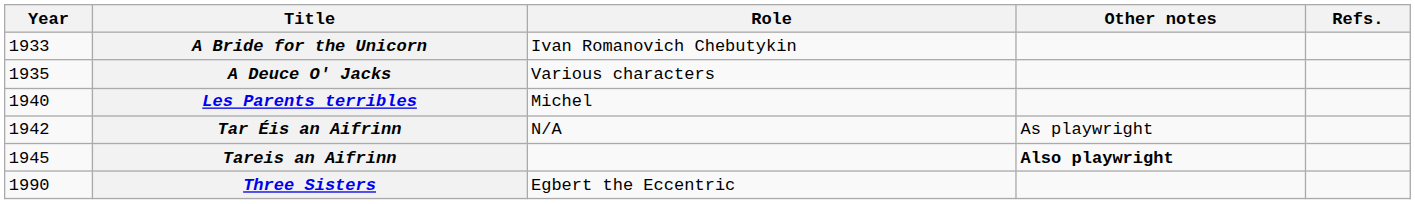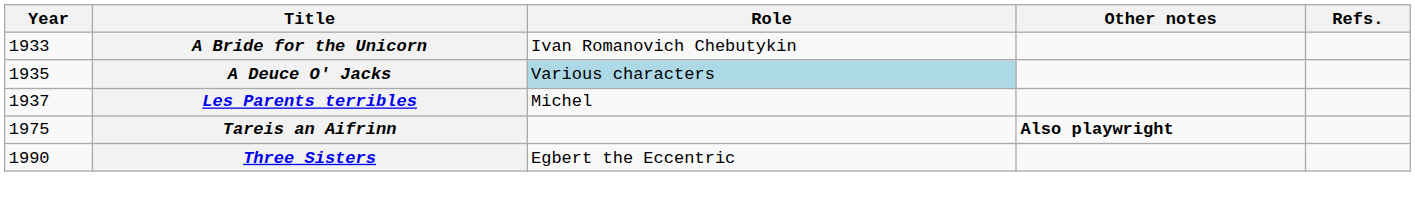A Deuce O' Jacks | Role: no background -> lightblue background
Les Parents terribles | Year: 1940 -> 1937
- row: 1942 | Tar Éis an Aifrinn | N/A | As playwright
Tareis an Aifrinn | Year: 1945 -> 1975
